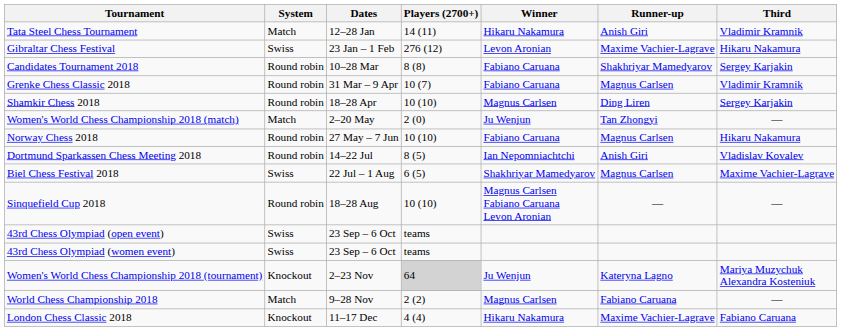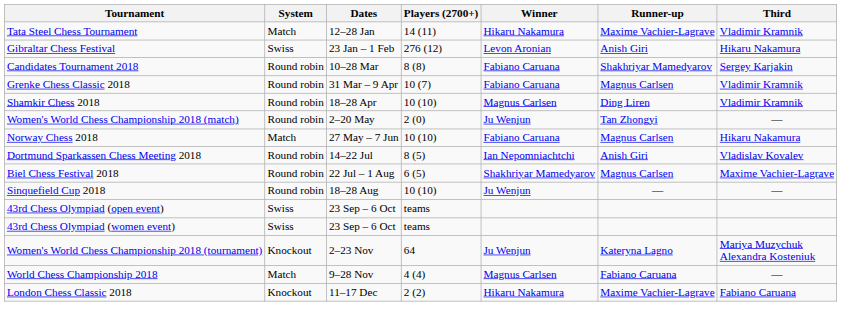Tata Steel Chess Tournament | Runner-up: Anish Giri -> Maxime Vachier-Lagrave
Gibraltar Chess Festival | Runner-up: Maxime Vachier-Lagrave -> Anish Giri
Shamkir Chess 2018 | Third: Sergey Karjakin -> Vladimir Kramnik
Women's World Chess Championship 2018 (match) | System: Match -> Round robin
Norway Chess 2018 | System: Round robin -> Match
Biel Chess Festival 2018 | System: Swiss -> Round robin
Sinquefield Cup 2018 | Winner: Magnus Carlsen Fabiano Caruana Levon Aronian -> Ju Wenjun
Women's World Chess Championship 2018 (tournament) | Players (2700+): lightgrey background -> no background
World Chess Championship 2018 | Players (2700+): 2 (2) -> 4 (4)
London Chess Classic 2018 | Players (2700+): 4 (4) -> 2 (2)
